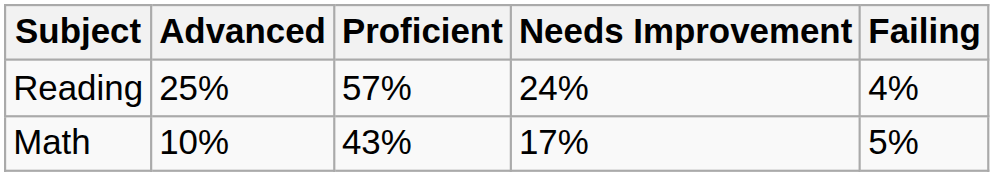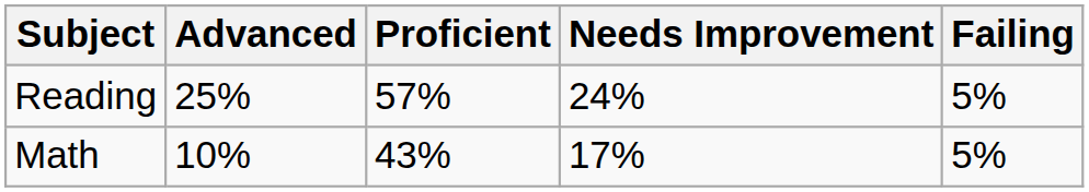Reading | Failing: 4% -> 5%
